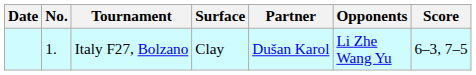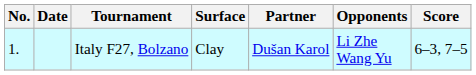columns swapped: No. <-> Date
